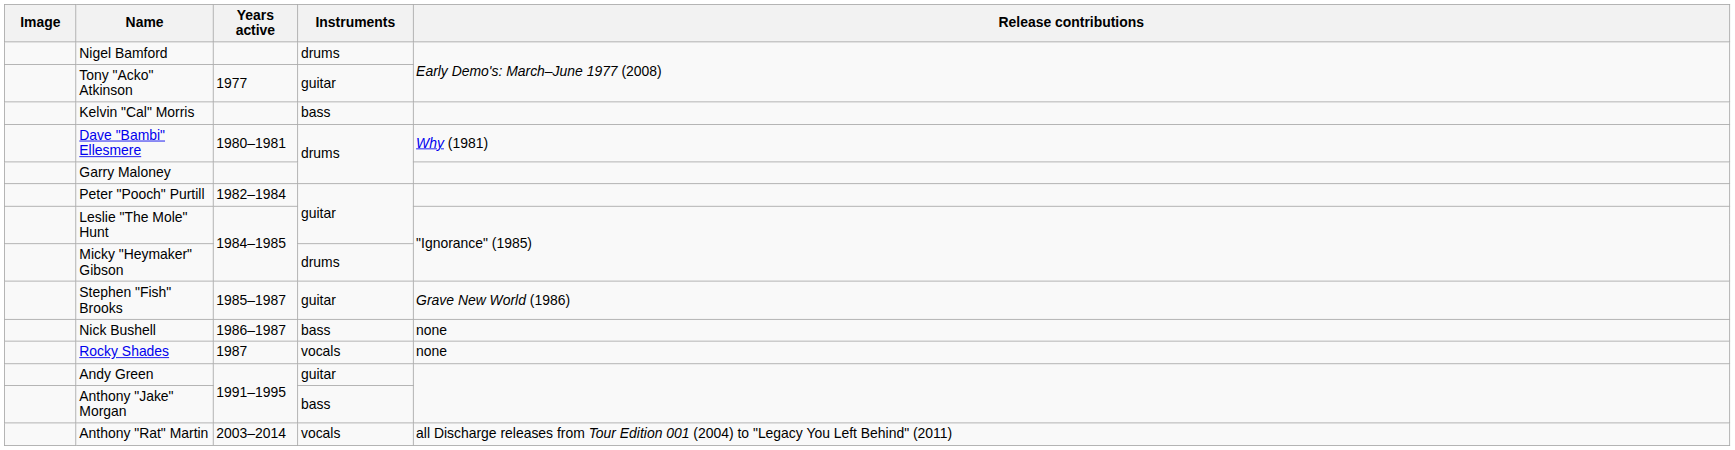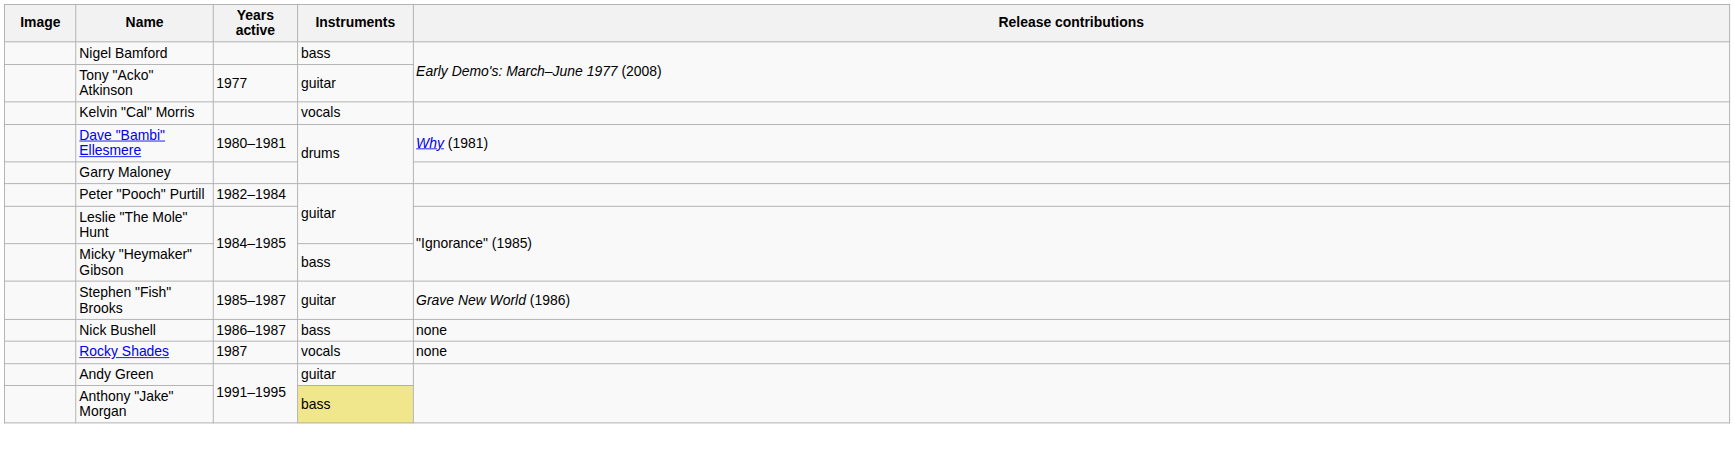Nigel Bamford | Instruments: drums -> bass
Kelvin "Cal" Morris | Instruments: bass -> vocals
Micky "Heymaker" Gibson | Instruments: drums -> bass
Anthony "Jake" Morgan | Instruments: no background -> khaki background
- row: Anthony "Rat" Martin | 2003–2014 | vocals | all Discharge releases from Tour Edition 001 (2004) to "Legacy You Left Behind" (2011)
